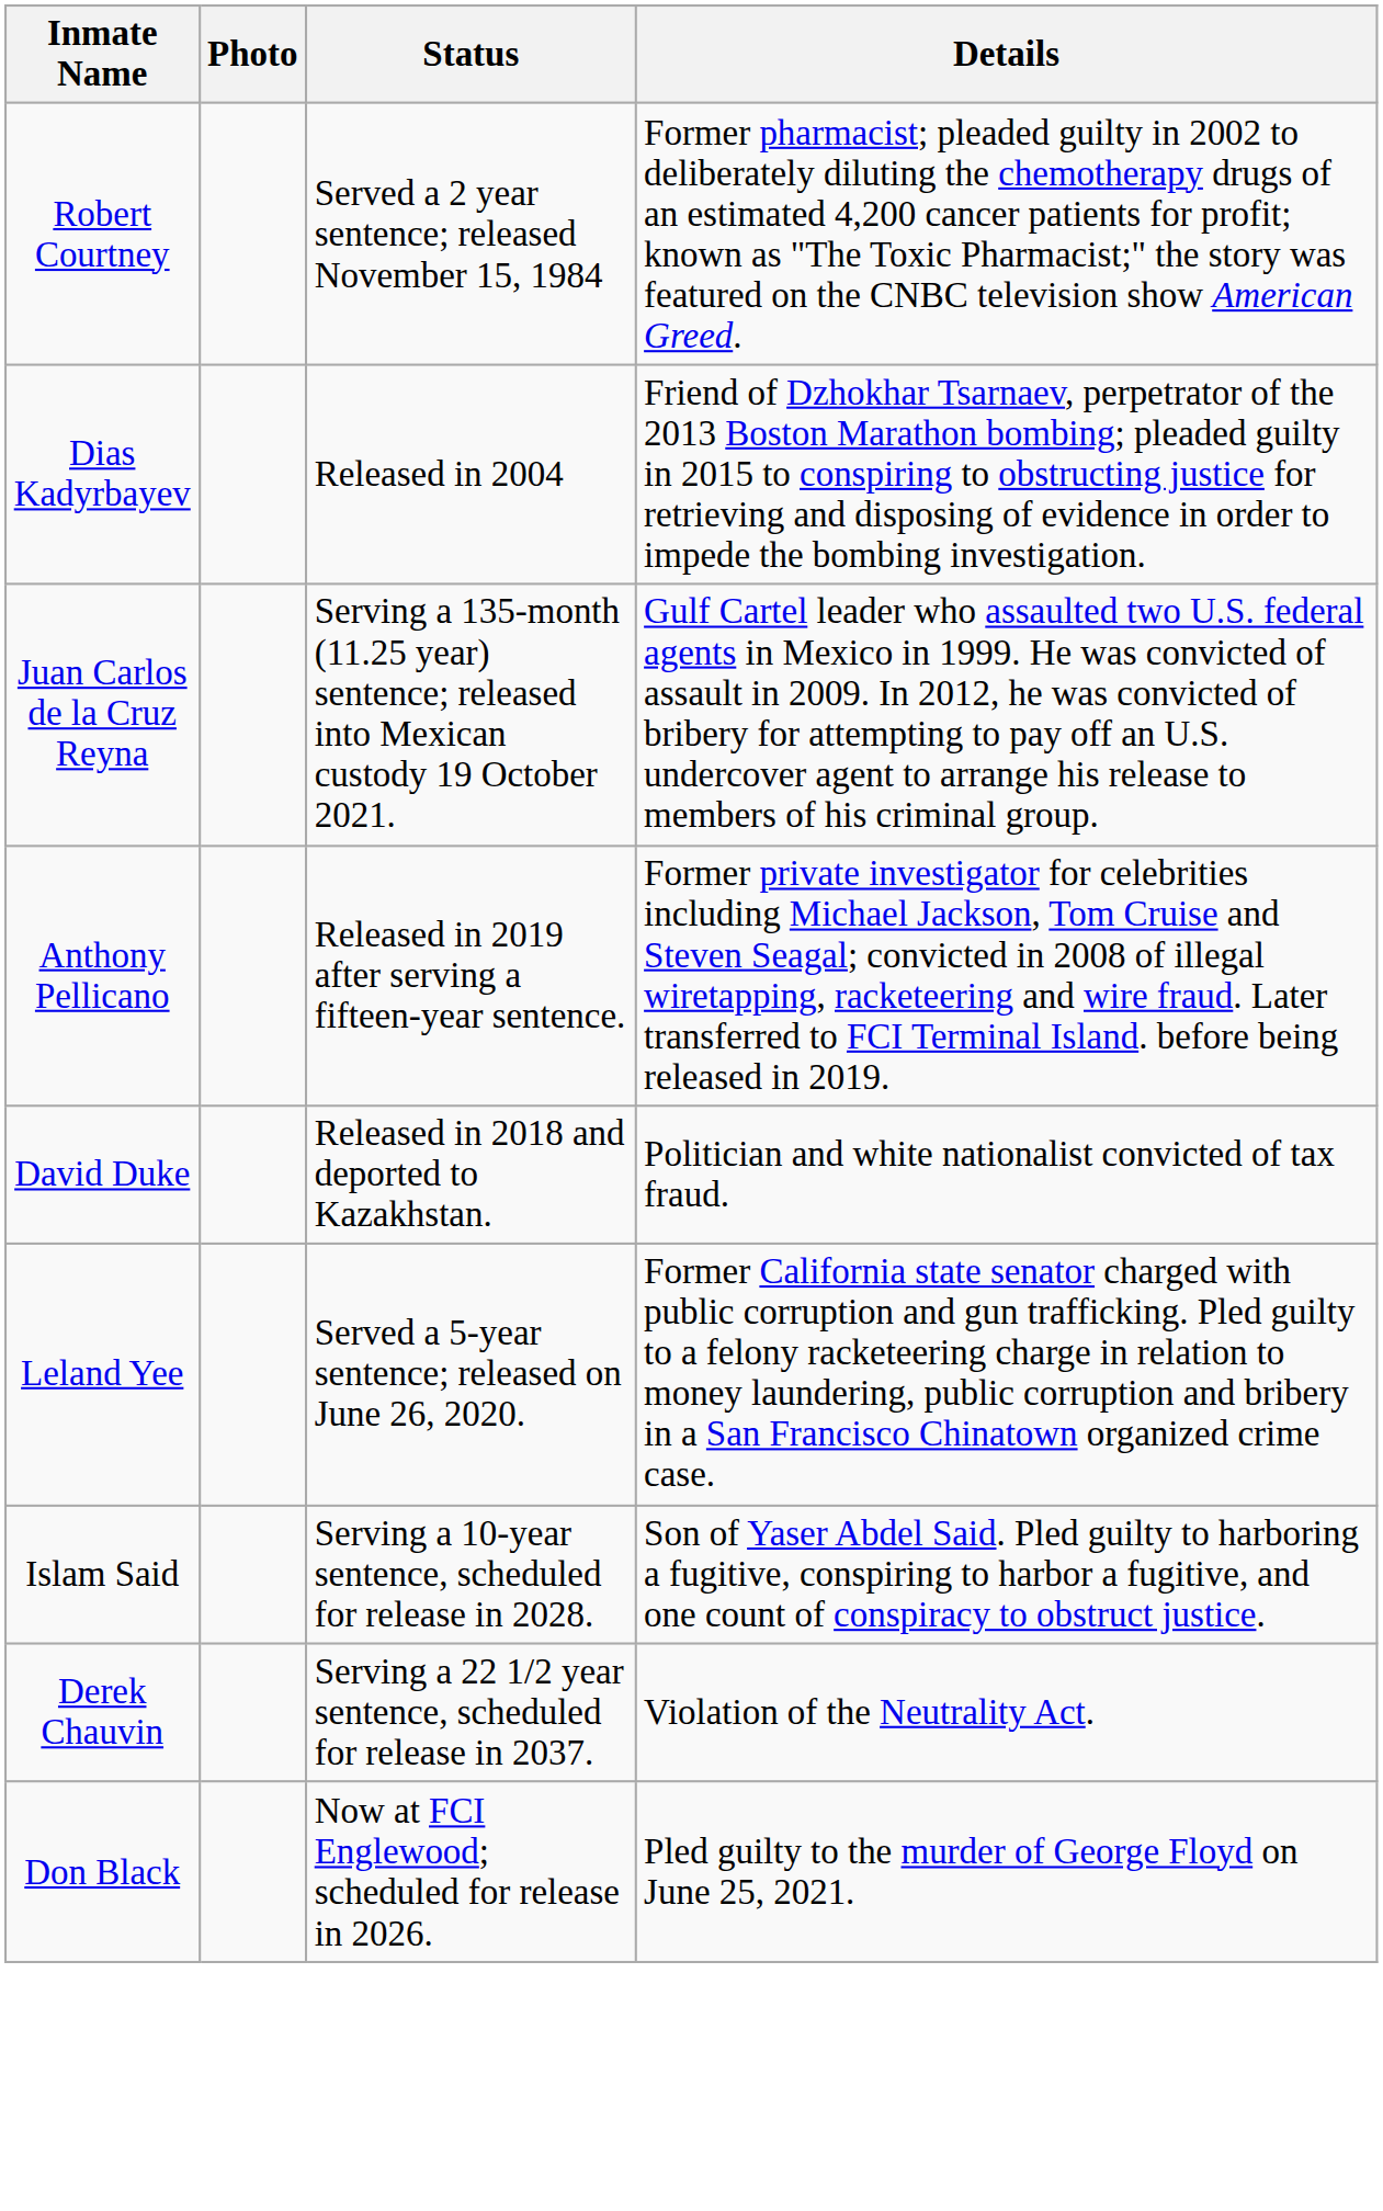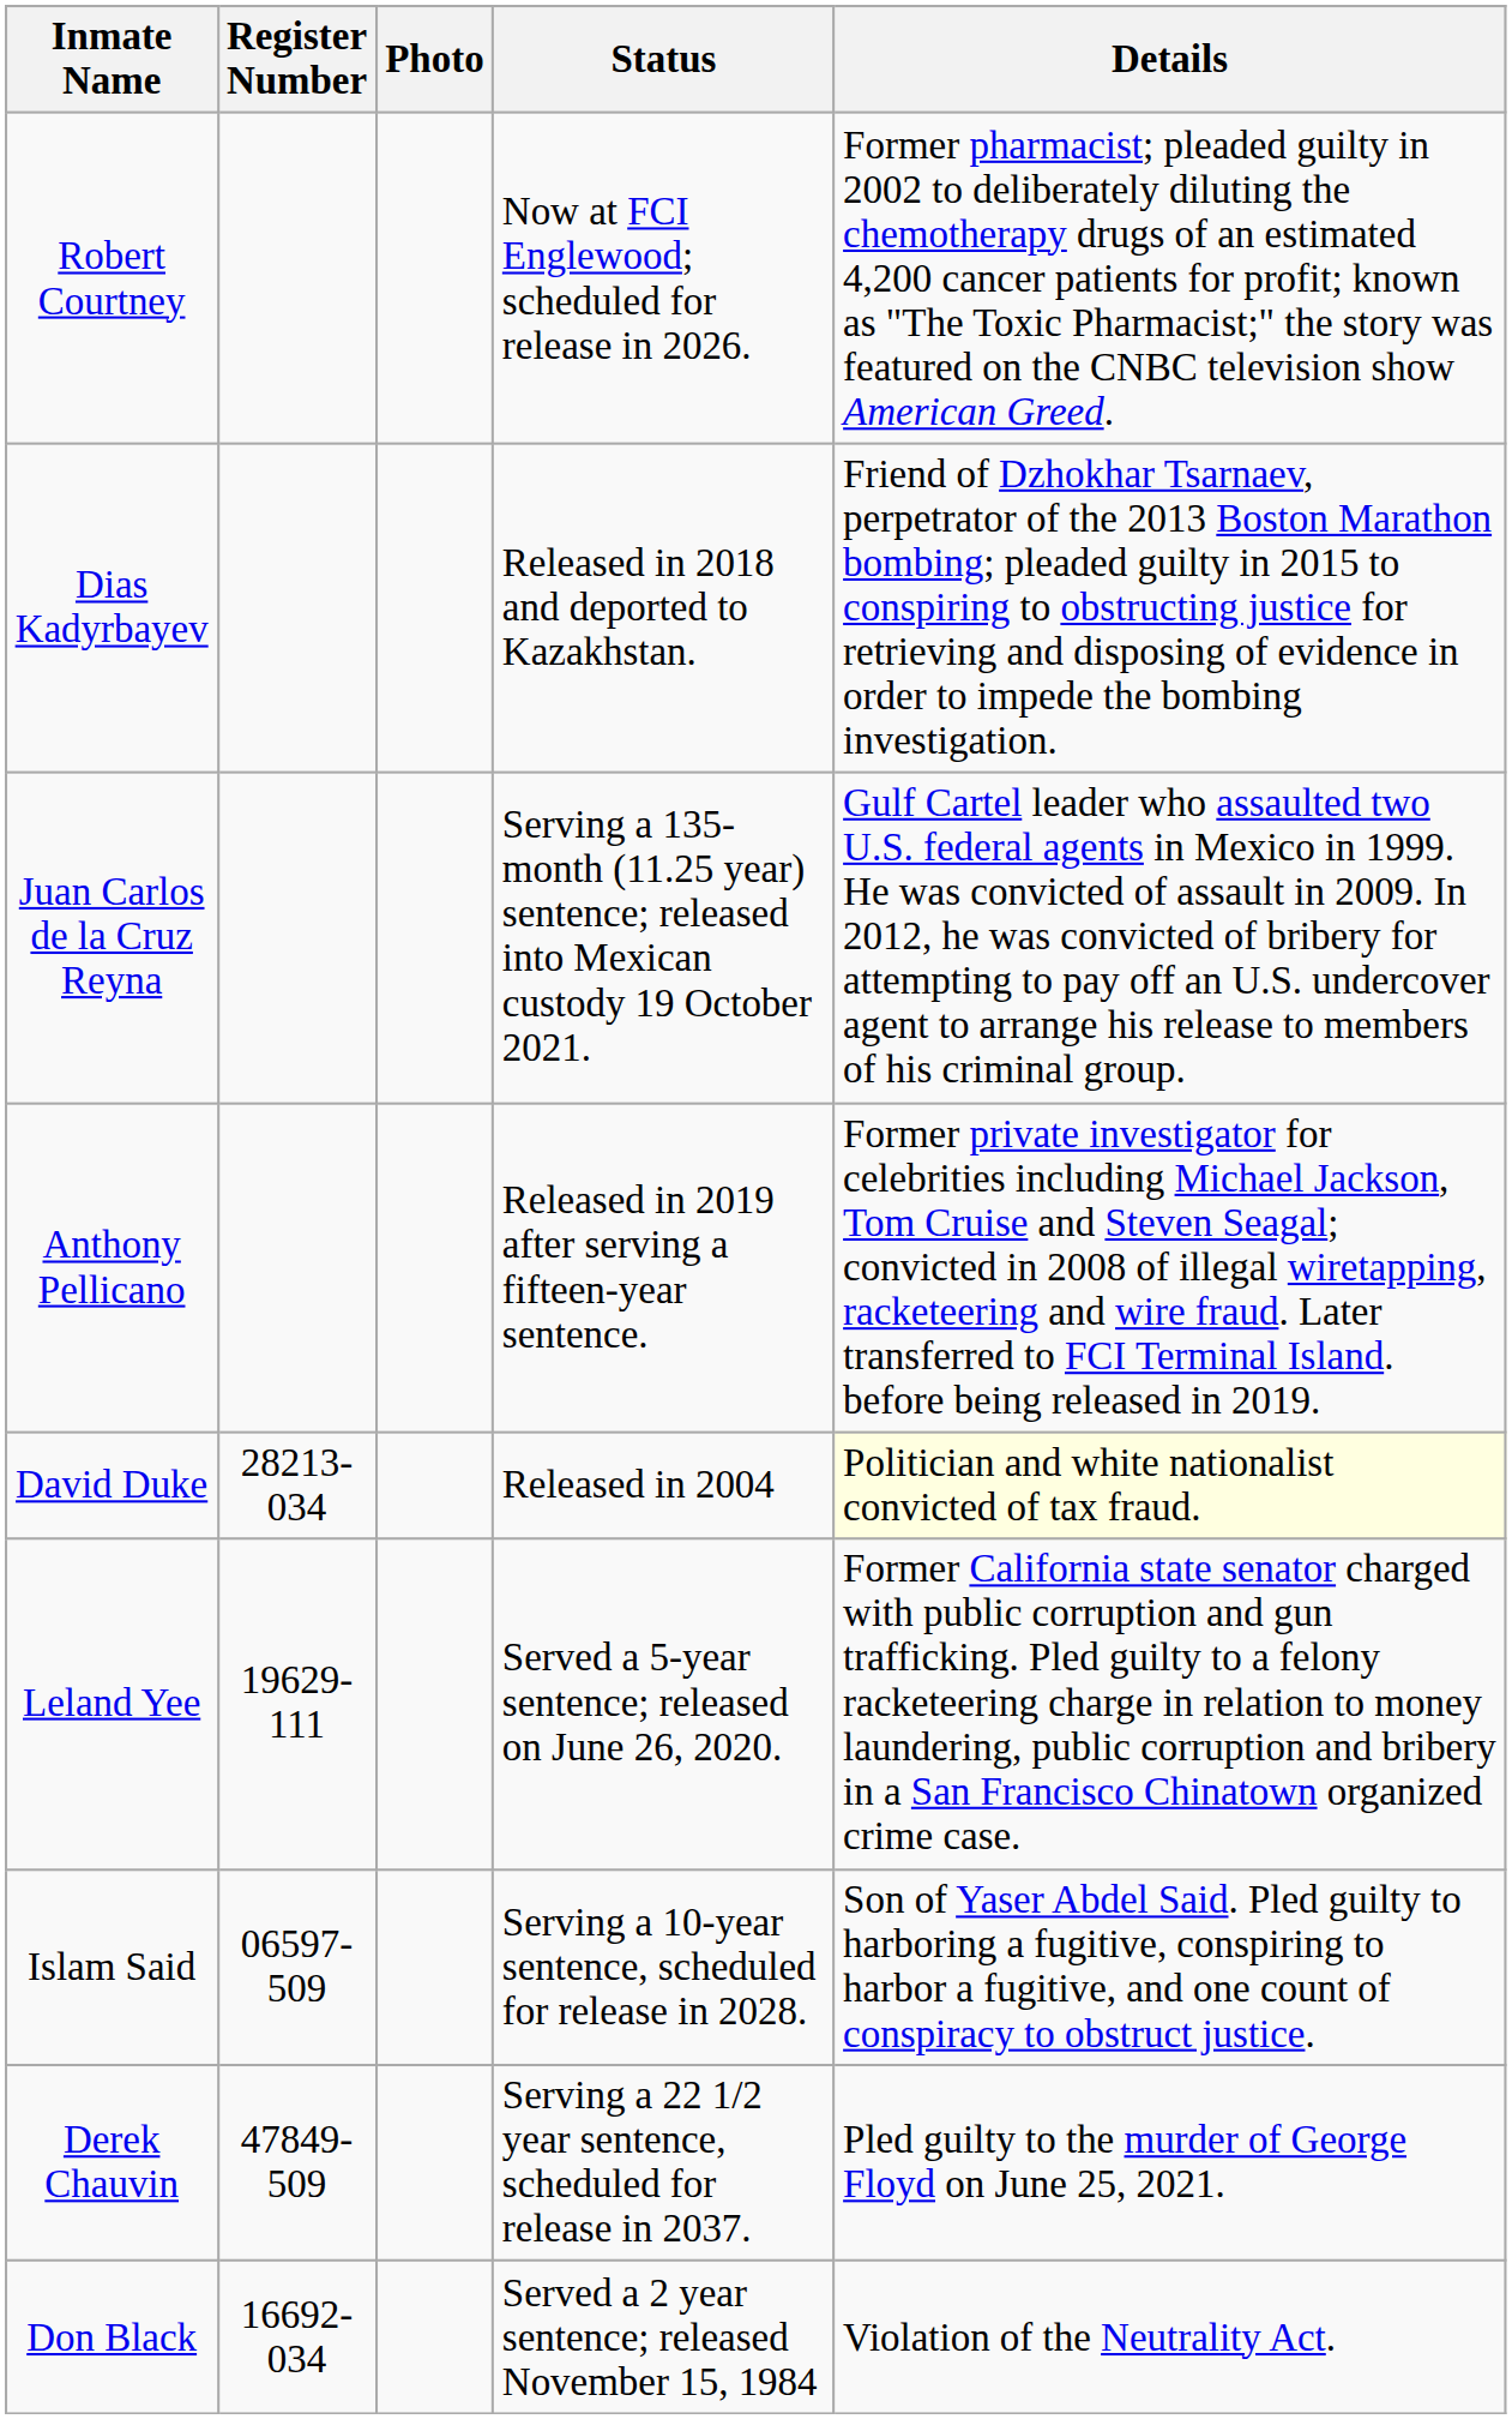+ column: Register Number | 28213-034 | 19629-111 | 06597-509 | 47849-509 | 16692-034
Robert Courtney | Status: Served a 2 year sentence; released November 15, 1984 -> Now at FCI Englewood; scheduled for release in 2026.
Dias Kadyrbayev | Status: Released in 2004 -> Released in 2018 and deported to Kazakhstan.
David Duke | Status: Released in 2018 and deported to Kazakhstan. -> Released in 2004
David Duke | Details: no background -> lightyellow background
Derek Chauvin | Details: Violation of the Neutrality Act. -> Pled guilty to the murder of George Floyd on June 25, 2021.
Don Black | Status: Now at FCI Englewood; scheduled for release in 2026. -> Served a 2 year sentence; released November 15, 1984
Don Black | Details: Pled guilty to the murder of George Floyd on June 25, 2021. -> Violation of the Neutrality Act.
